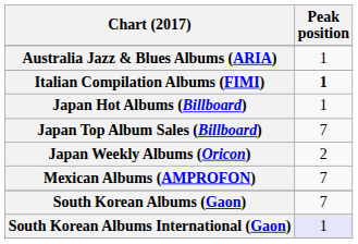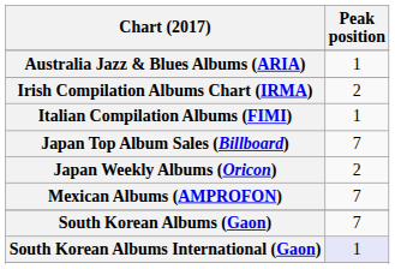+ row: Irish Compilation Albums Chart (IRMA) | 2
Italian Compilation Albums (FIMI) | Peak position: bold -> normal
- row: Japan Hot Albums (Billboard) | 1
